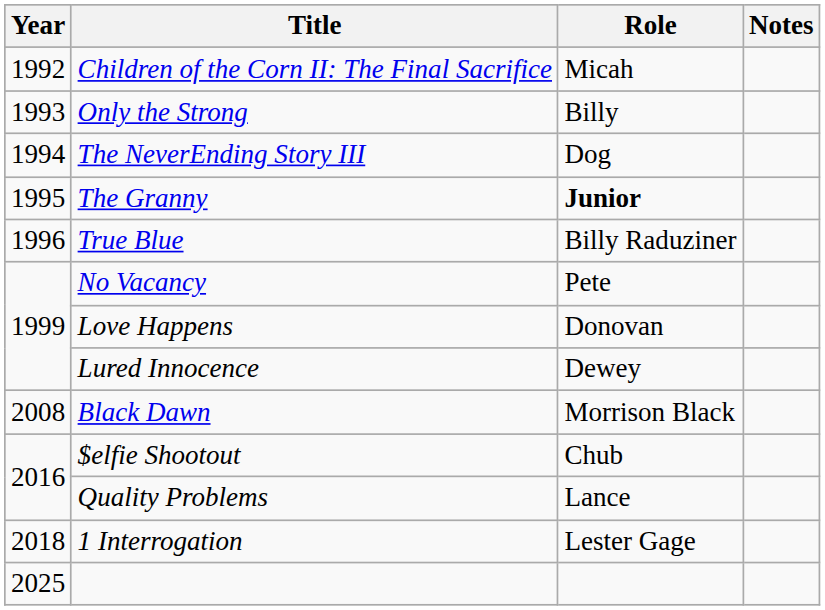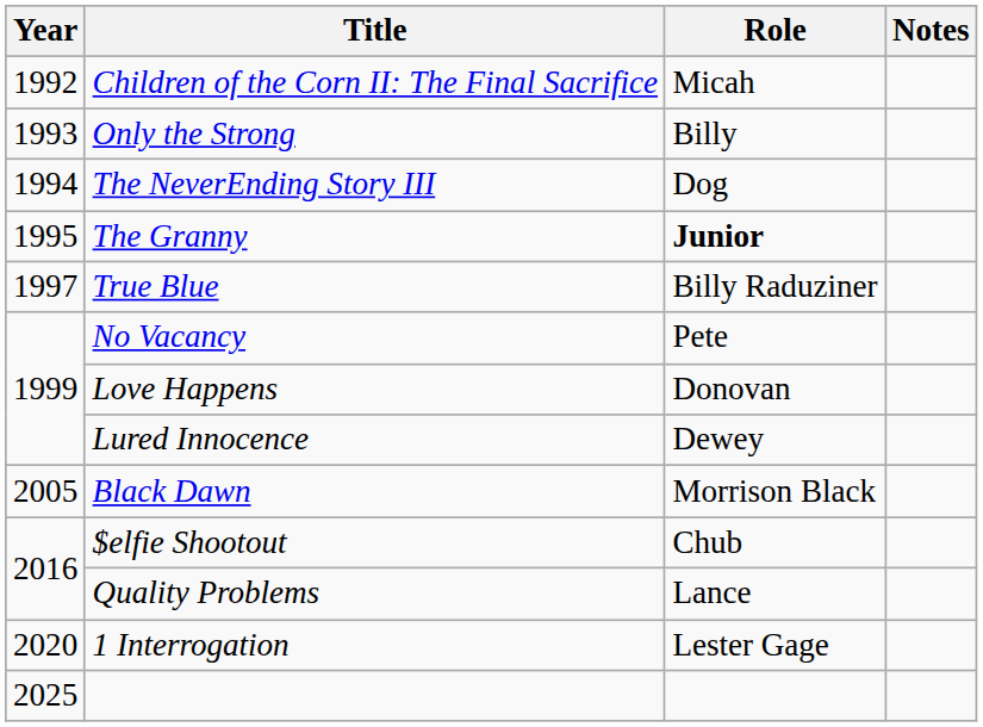True Blue | Year: 1996 -> 1997
Black Dawn | Year: 2008 -> 2005
1 Interrogation | Year: 2018 -> 2020
